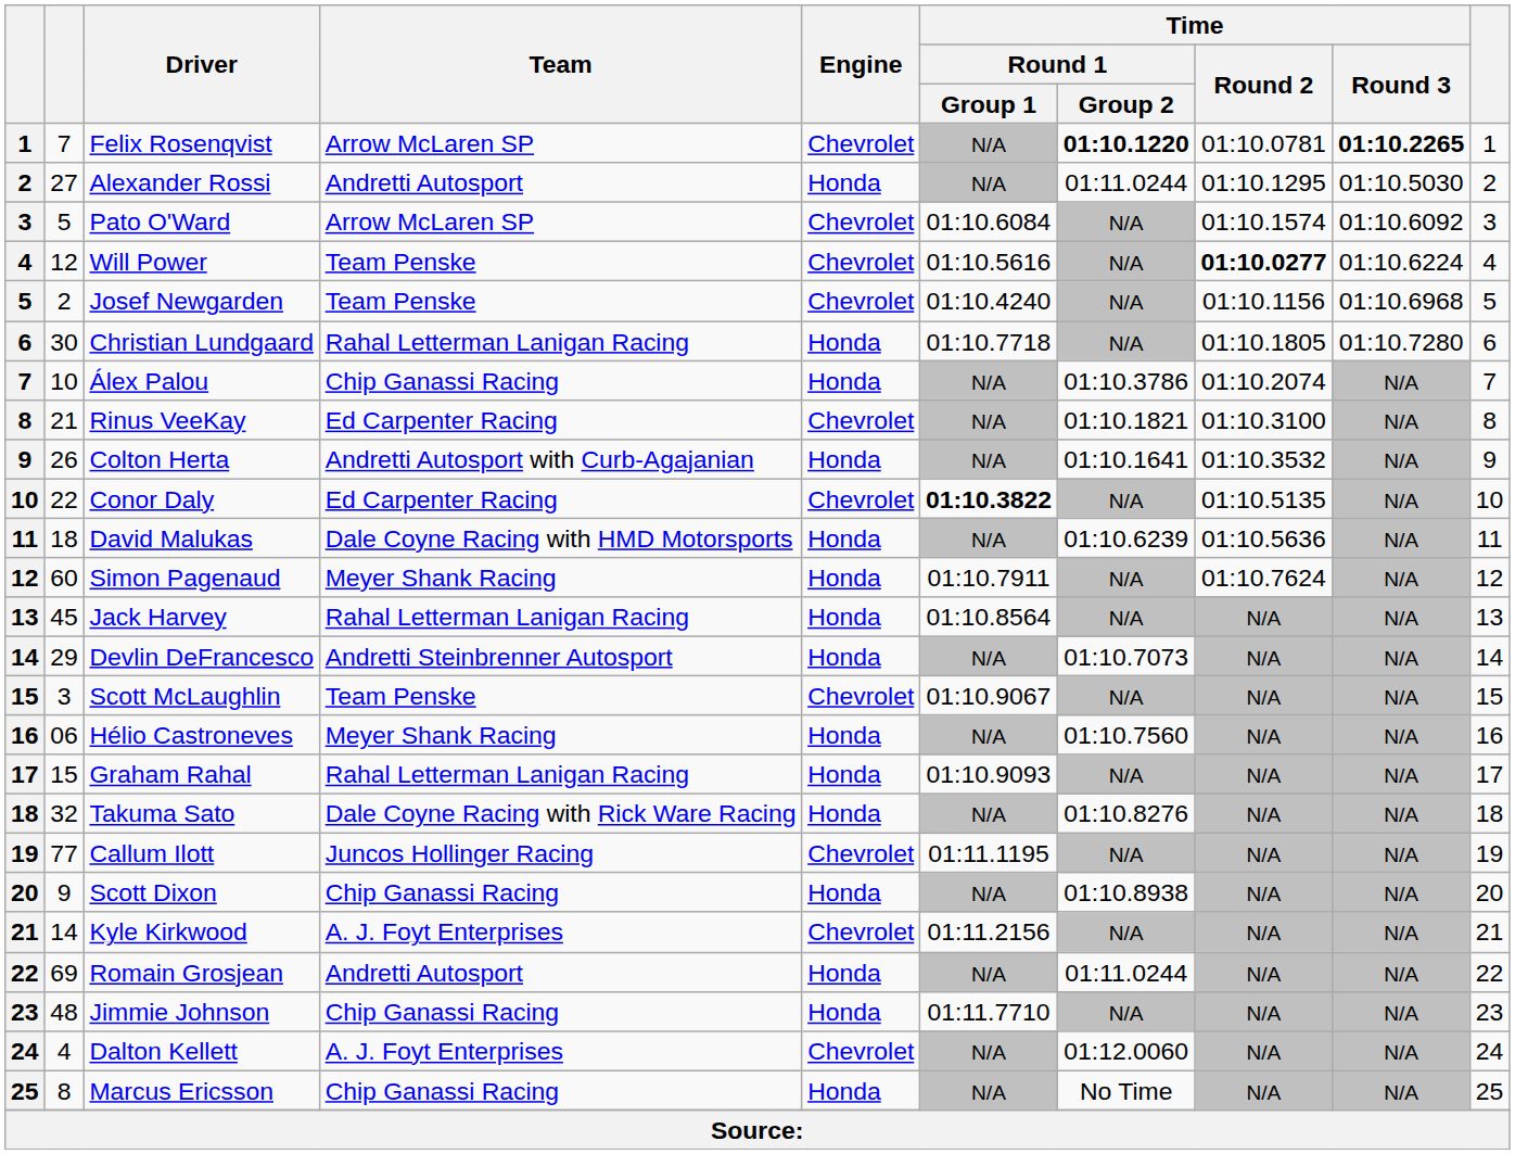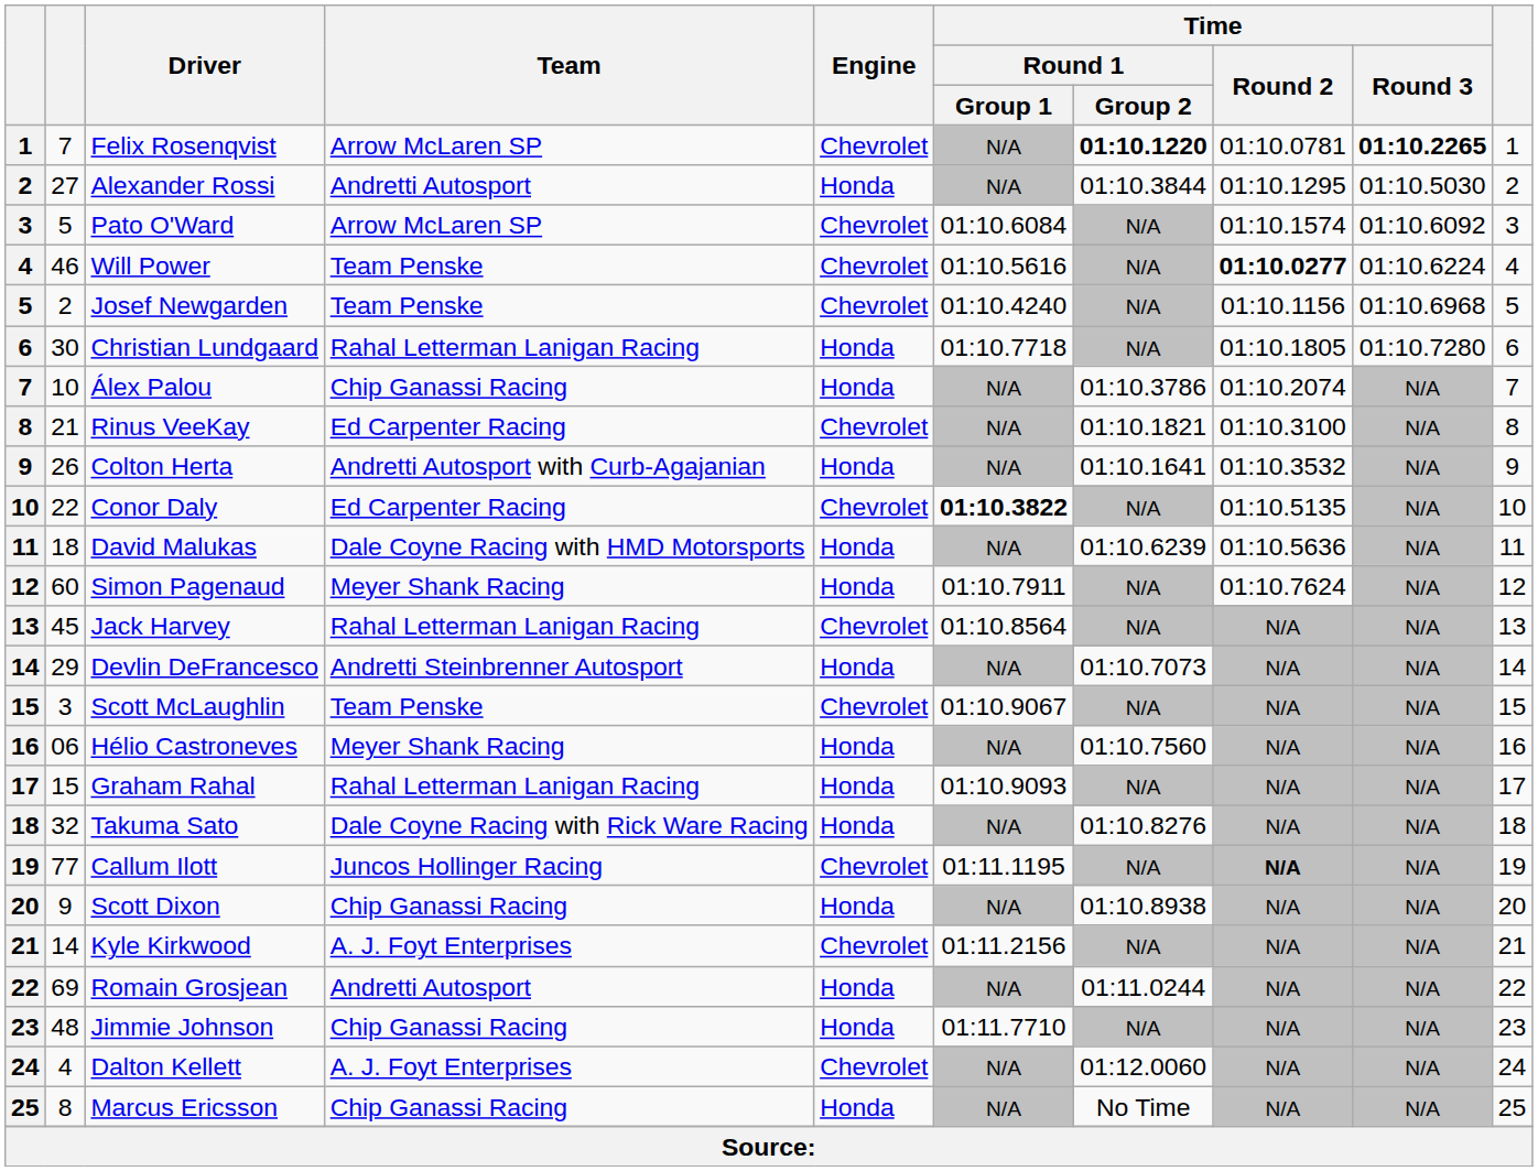Alexander Rossi | Time / Round 1 / Group 2: 01:11.0244 -> 01:10.3844
Will Power | column 2: 12 -> 46
Jack Harvey | Engine: Honda -> Chevrolet
Callum Ilott | Time / Round 2: normal -> bold
